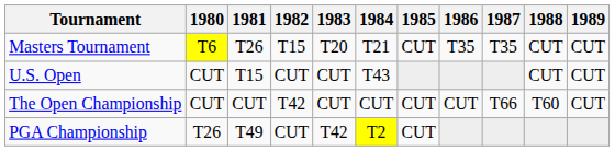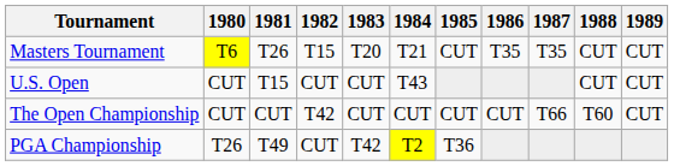PGA Championship | 1985: CUT -> T36
